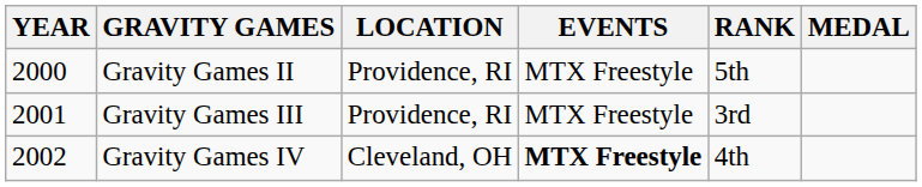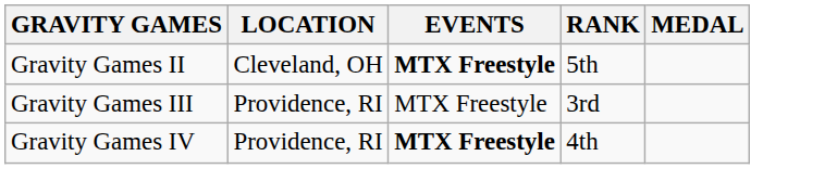- column: YEAR | 2000 | 2001 | 2002
Gravity Games II | LOCATION: Providence, RI -> Cleveland, OH
Gravity Games II | EVENTS: normal -> bold
Gravity Games IV | LOCATION: Cleveland, OH -> Providence, RI
